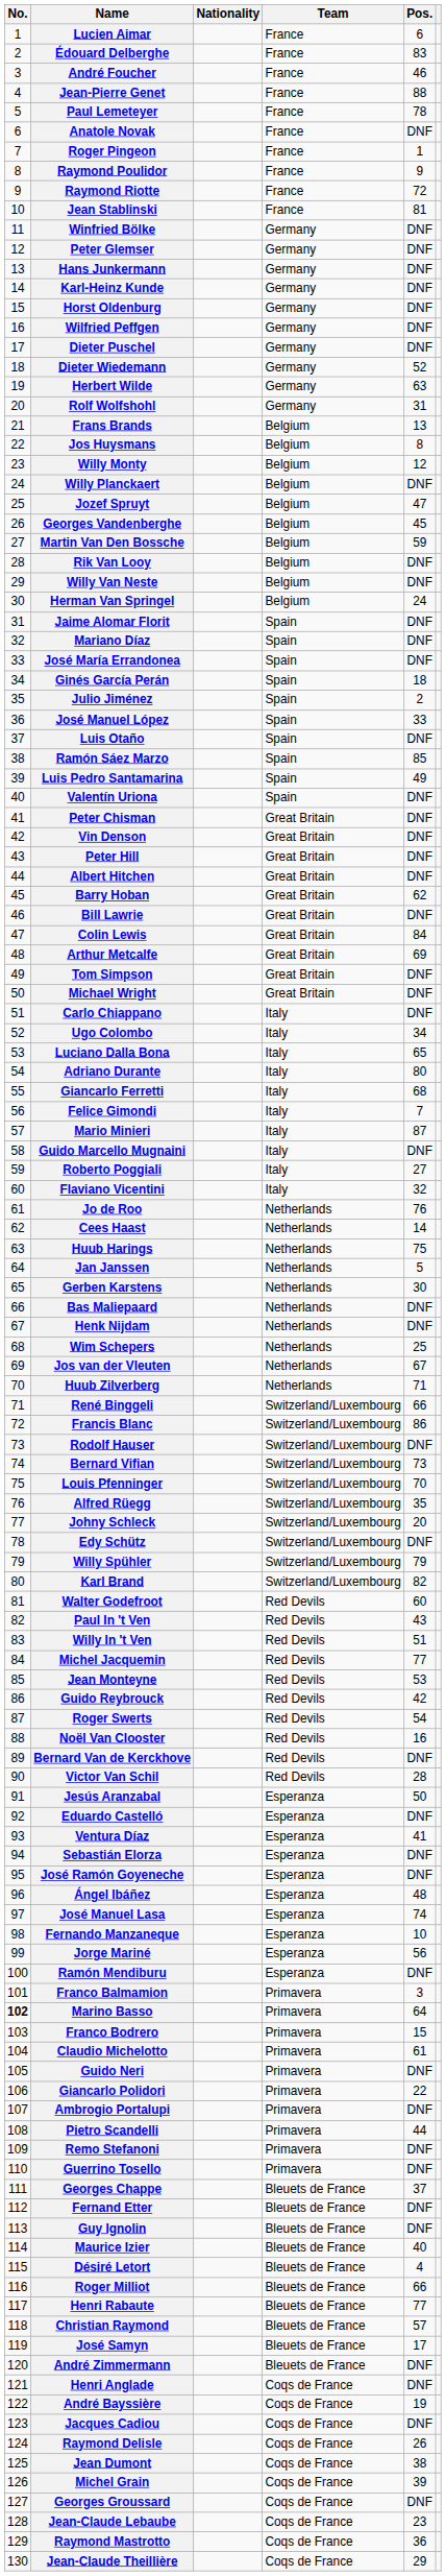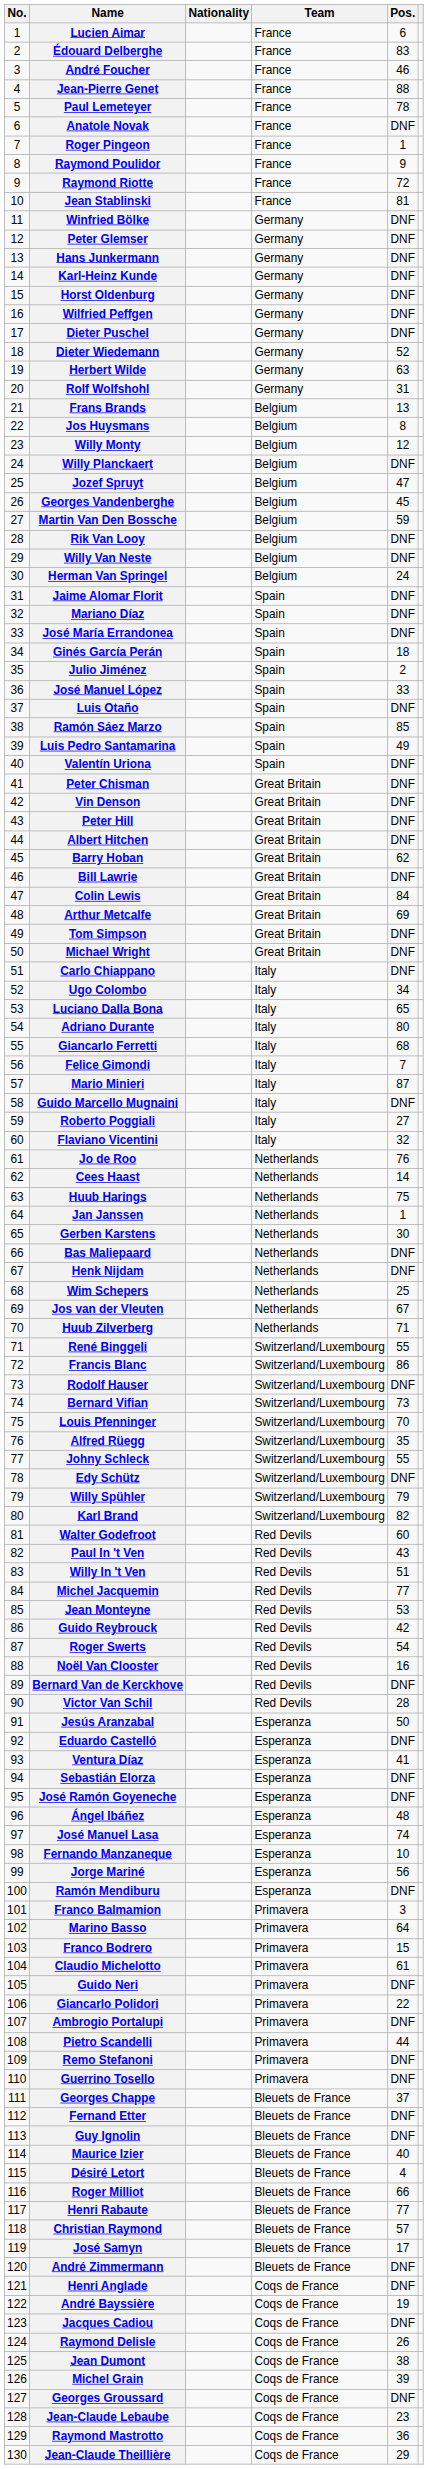Jan Janssen | Pos.: 5 -> 1
René Binggeli | Pos.: 66 -> 55
Johny Schleck | Pos.: 20 -> 55
Marino Basso | No.: bold -> normal
